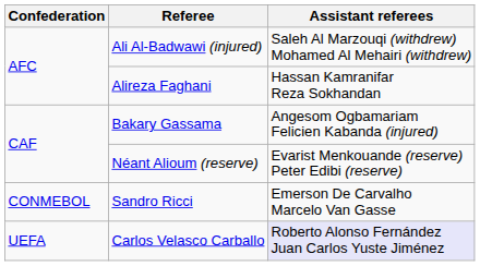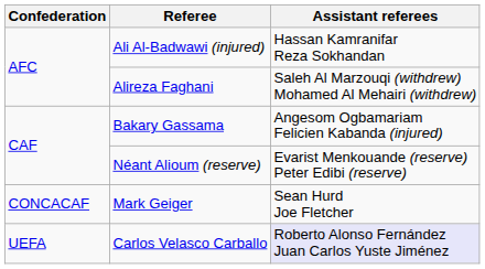Ali Al-Badwawi (injured) | Assistant referees: Saleh Al Marzouqi (withdrew) Mohamed Al Mehairi (withdrew) -> Hassan Kamranifar Reza Sokhandan
Alireza Faghani | Assistant referees: Hassan Kamranifar Reza Sokhandan -> Saleh Al Marzouqi (withdrew) Mohamed Al Mehairi (withdrew)
+ row: CONCACAF | Mark Geiger | Sean Hurd Joe Fletcher
- row: CONMEBOL | Sandro Ricci | Emerson De Carvalho Marcelo Van Gasse
